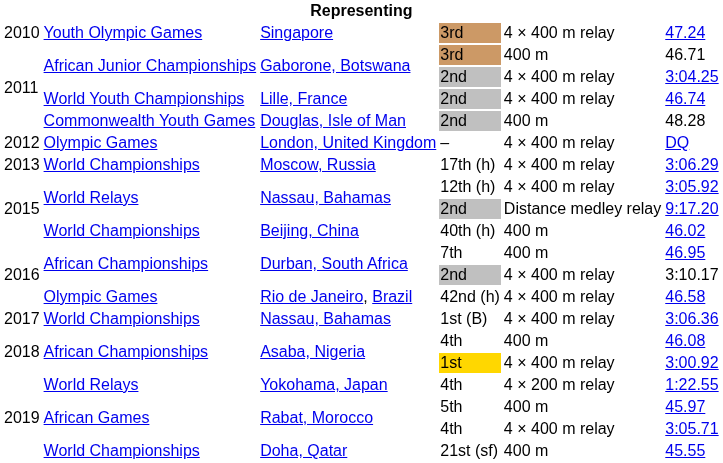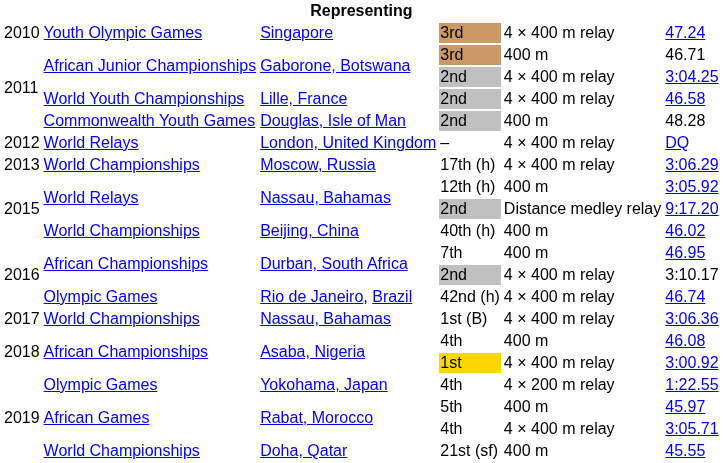Lille, France | column 6: 46.74 -> 46.58
London, United Kingdom | column 2: Olympic Games -> World Relays
Nassau, Bahamas / 12th (h) | column 5: 4 × 400 m relay -> 400 m
Rio de Janeiro, Brazil | column 6: 46.58 -> 46.74
Yokohama, Japan | column 2: World Relays -> Olympic Games
